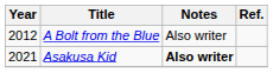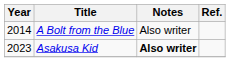A Bolt from the Blue | Year: 2012 -> 2014
Asakusa Kid | Year: 2021 -> 2023
